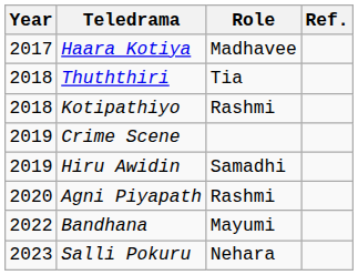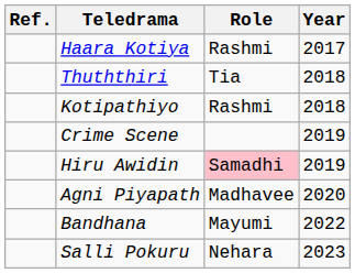columns swapped: Year <-> Ref.
Haara Kotiya | Role: Madhavee -> Rashmi
Hiru Awidin | Role: no background -> pink background
Agni Piyapath | Role: Rashmi -> Madhavee
